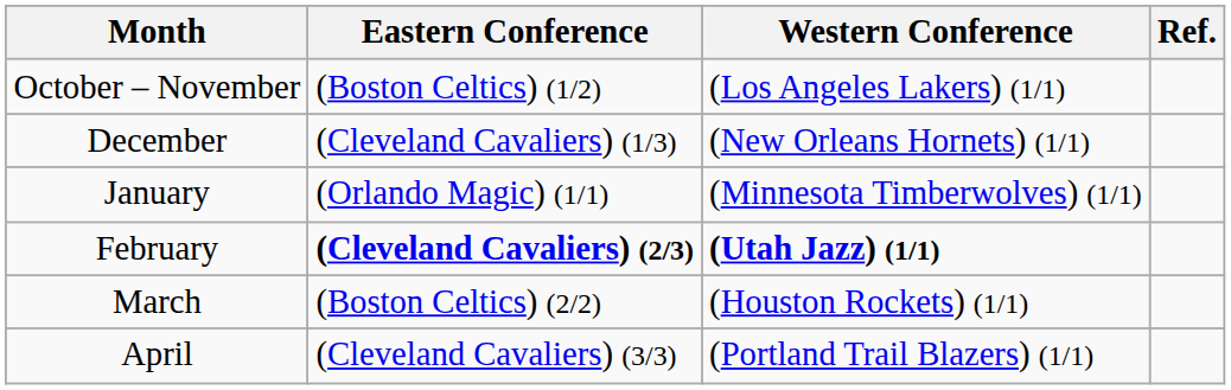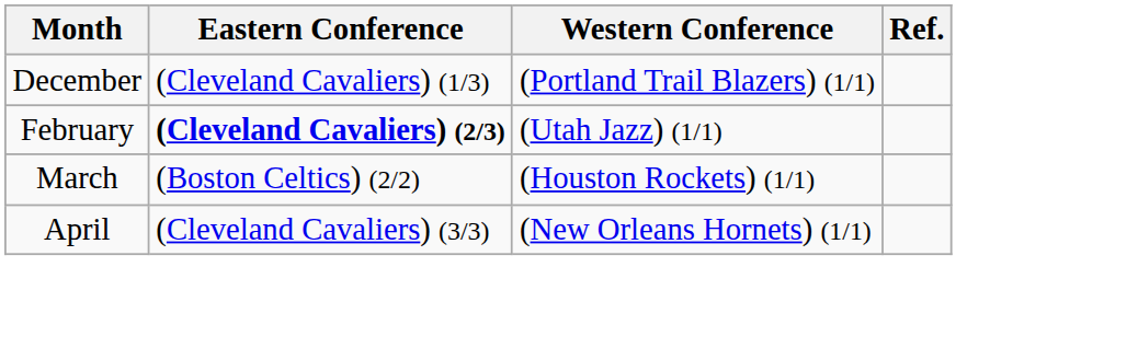- row: October – November | (Boston Celtics) (1/2) | (Los Angeles Lakers) (1/1)
December | Western Conference: (New Orleans Hornets) (1/1) -> (Portland Trail Blazers) (1/1)
- row: January | (Orlando Magic) (1/1) | (Minnesota Timberwolves) (1/1)
February | Western Conference: bold -> normal
April | Western Conference: (Portland Trail Blazers) (1/1) -> (New Orleans Hornets) (1/1)
